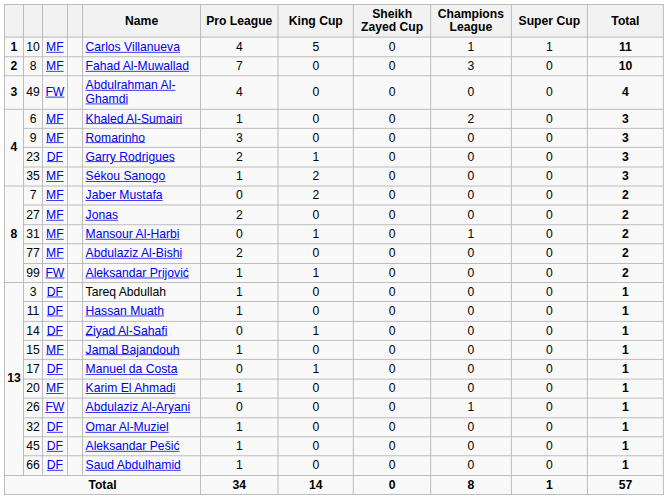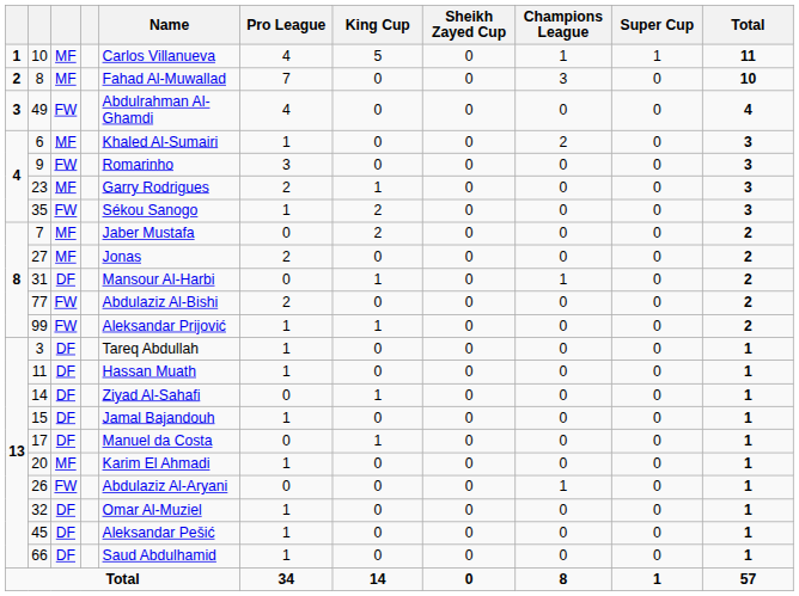9 | column 3: MF -> FW
23 | column 3: DF -> MF
35 | column 3: MF -> FW
31 | column 3: MF -> DF
77 | column 3: MF -> FW
15 | column 3: MF -> DF
